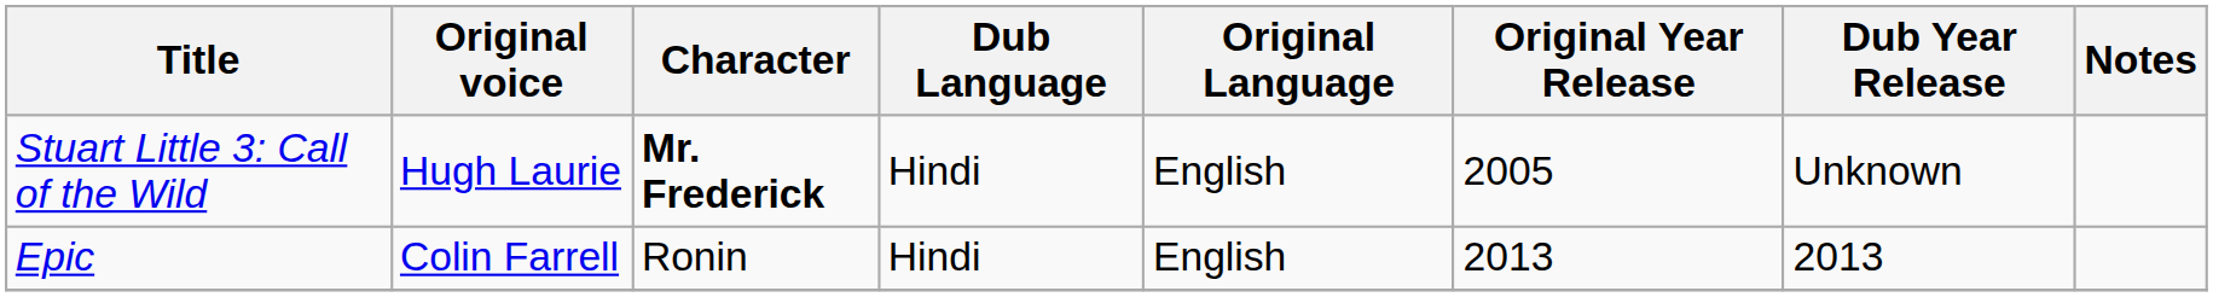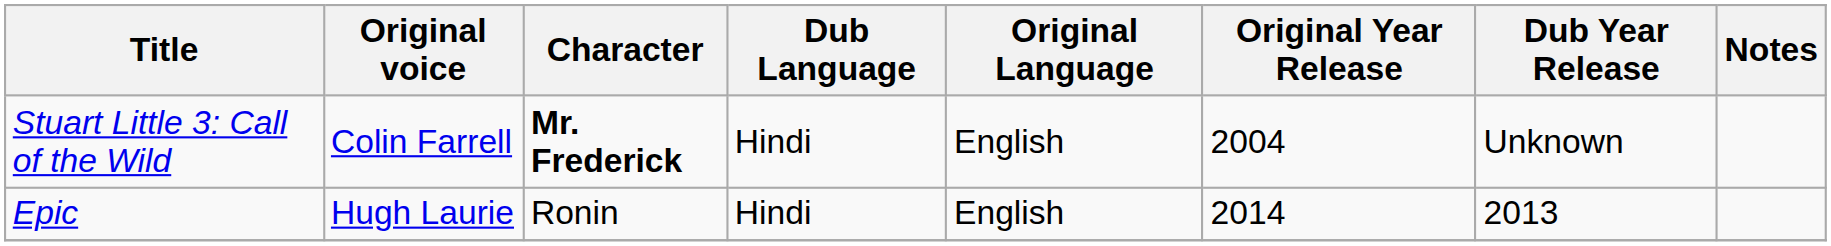Stuart Little 3: Call of the Wild | Original voice: Hugh Laurie -> Colin Farrell
Stuart Little 3: Call of the Wild | Original Year Release: 2005 -> 2004
Epic | Original voice: Colin Farrell -> Hugh Laurie
Epic | Original Year Release: 2013 -> 2014
